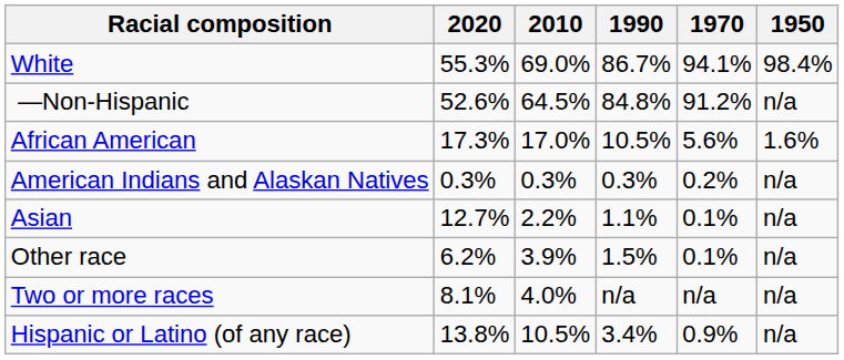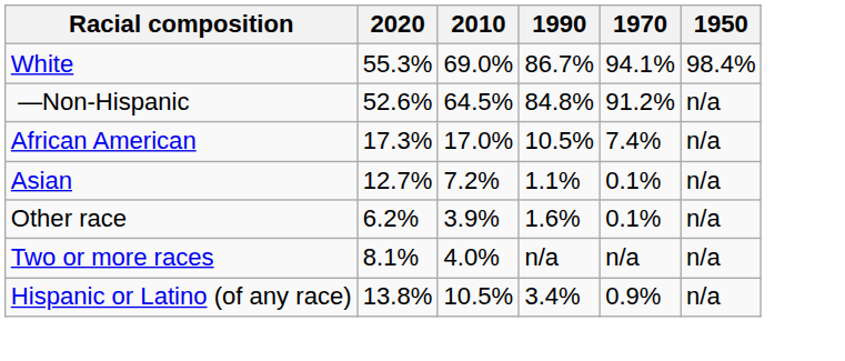African American | 1970: 5.6% -> 7.4%
African American | 1950: 1.6% -> n/a
- row: American Indians and Alaskan Natives | 0.3% | 0.3% | 0.3% | 0.2% | n/a
Asian | 2010: 2.2% -> 7.2%
Other race | 1990: 1.5% -> 1.6%
